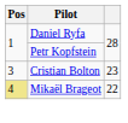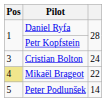Cristian Bolton | column 3: 23 -> 24
+ row: 5 | Peter Podlunšek | 14
